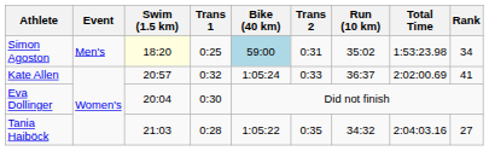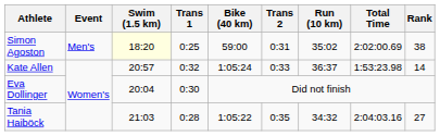Simon Agoston | Bike (40 km): lightblue background -> no background
Simon Agoston | Total Time: 1:53:23.98 -> 2:02:00.69
Simon Agoston | Rank: 34 -> 38
Kate Allen | Total Time: 2:02:00.69 -> 1:53:23.98
Kate Allen | Rank: 41 -> 14
